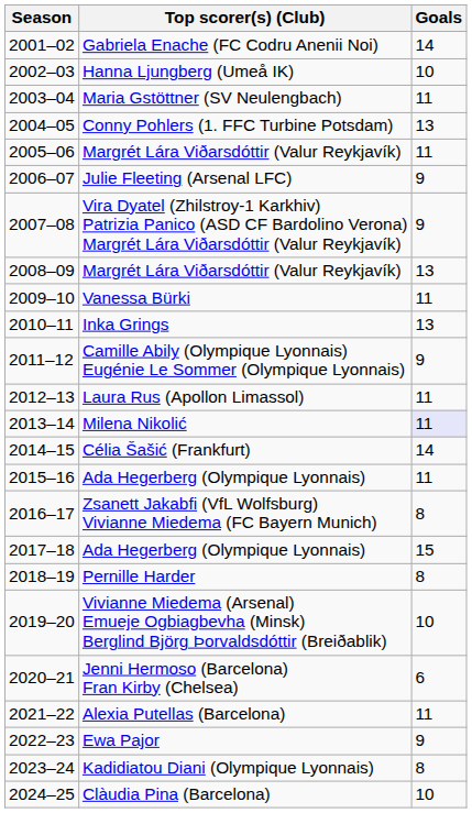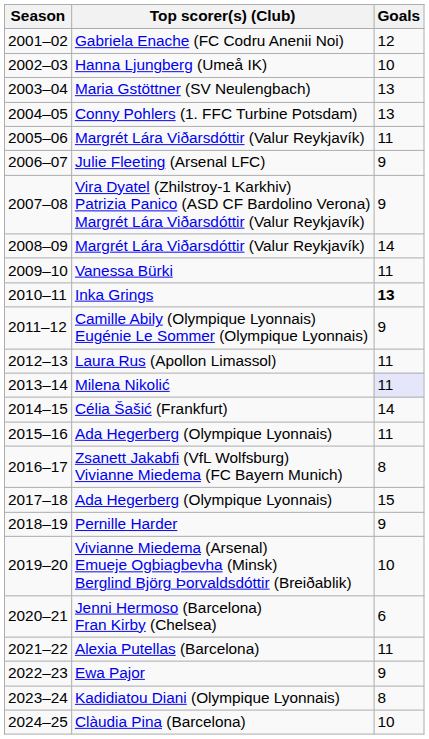Gabriela Enache (FC Codru Anenii Noi) | Goals: 14 -> 12
Maria Gstöttner (SV Neulengbach) | Goals: 11 -> 13
2008–09 / Margrét Lára Viðarsdóttir (Valur Reykjavík) | Goals: 13 -> 14
Inka Grings | Goals: normal -> bold
Pernille Harder | Goals: 8 -> 9
